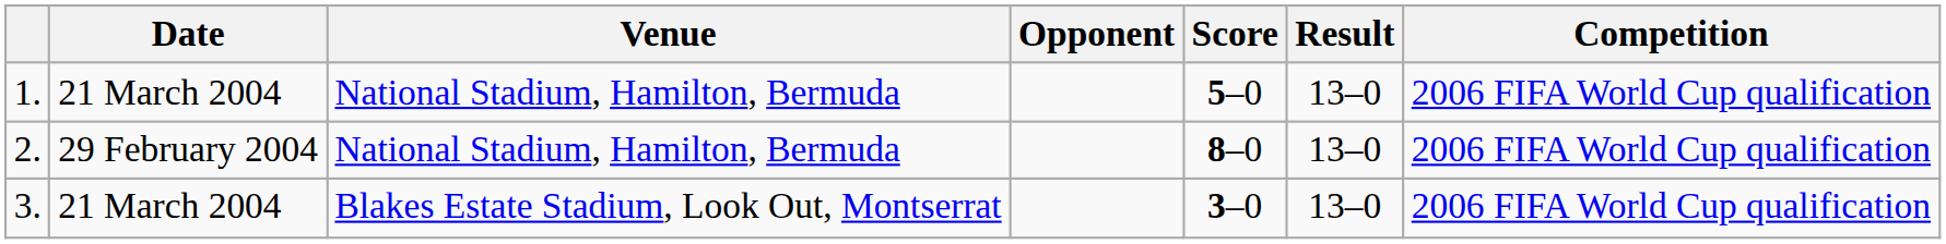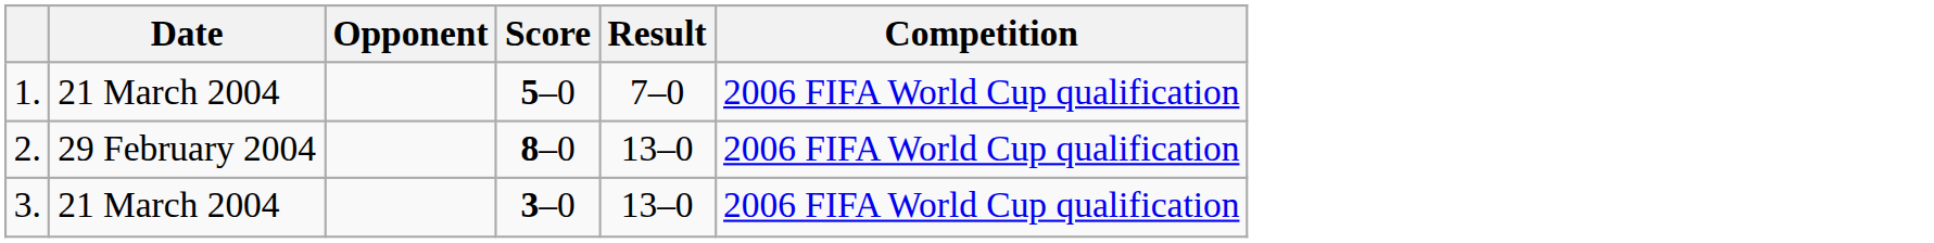- column: Venue | National Stadium, Hamilton, Bermuda | National Stadium, Hamilton, Bermuda | Blakes Estate Stadium, Look Out, Montserrat
1. | Result: 13–0 -> 7–0
